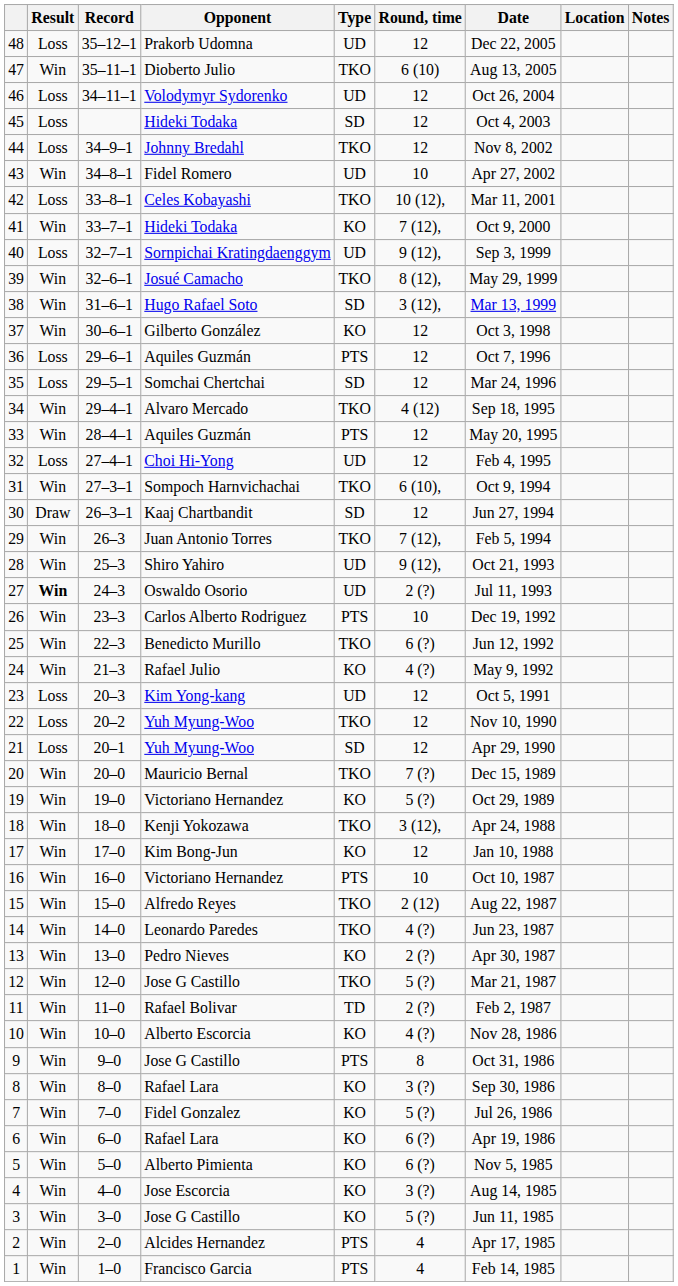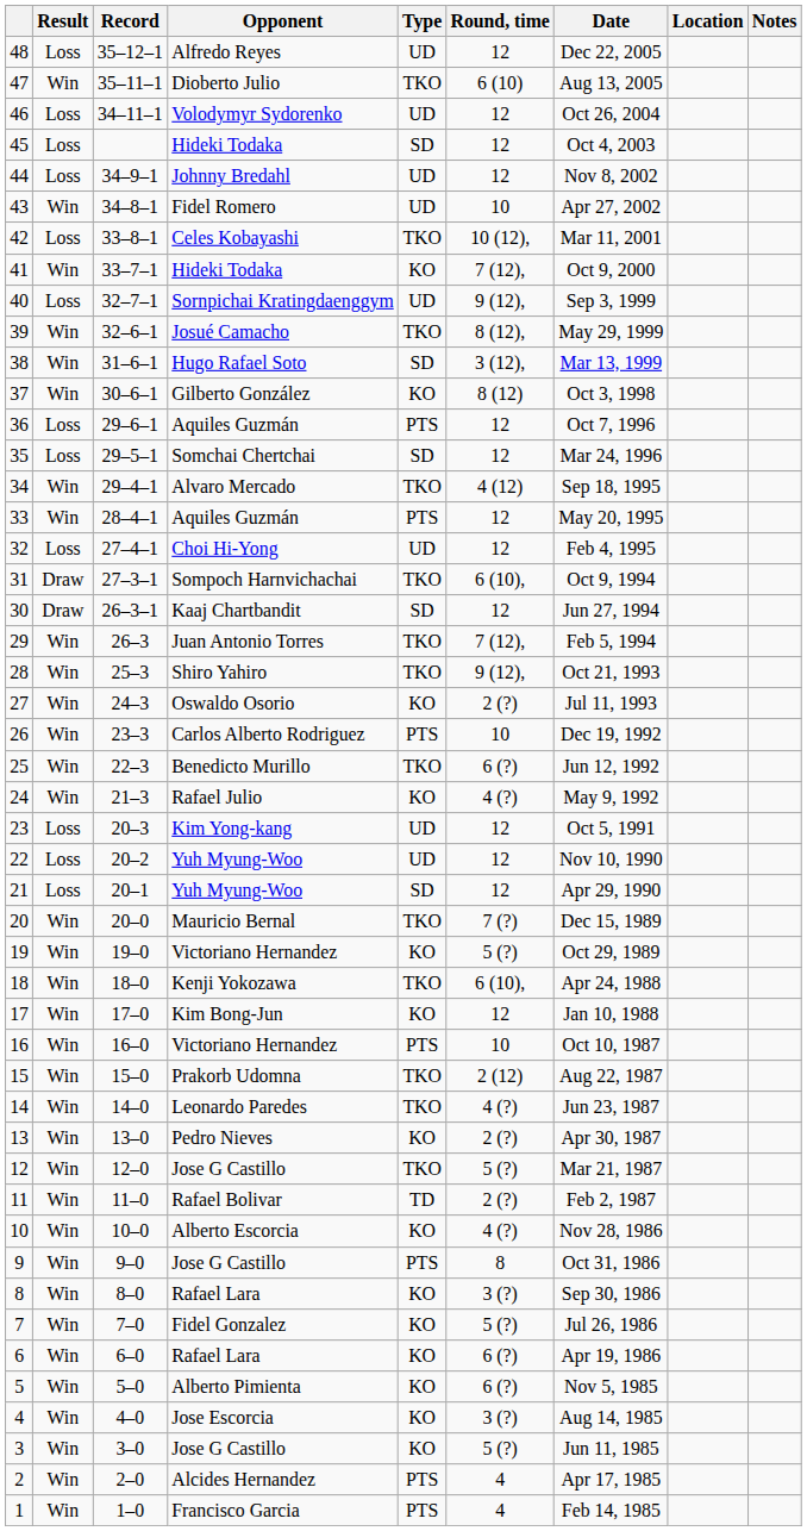48 | Opponent: Prakorb Udomna -> Alfredo Reyes
44 | Type: TKO -> UD
37 | Round, time: 12 -> 8 (12)
31 | Result: Win -> Draw
28 | Type: UD -> TKO
27 | Result: bold -> normal
27 | Type: UD -> KO
22 | Type: TKO -> UD
18 | Round, time: 3 (12), -> 6 (10),
15 | Opponent: Alfredo Reyes -> Prakorb Udomna
